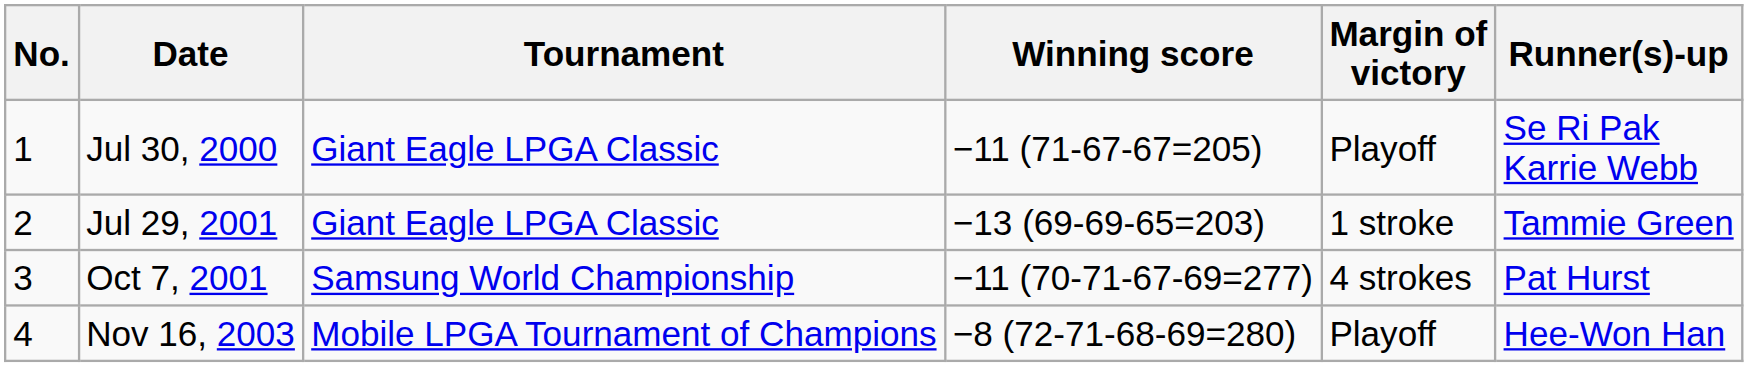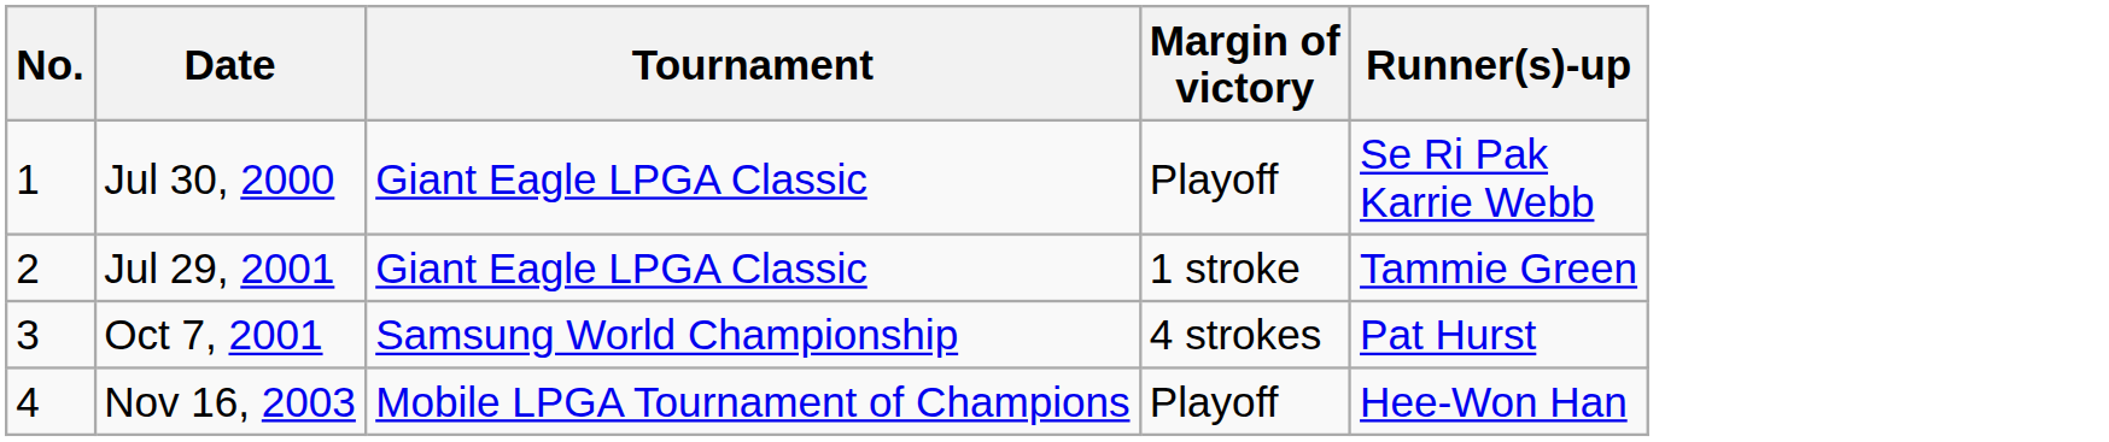- column: Winning score | −11 (71-67-67=205) | −13 (69-69-65=203) | −11 (70-71-67-69=277) | −8 (72-71-68-69=280)
